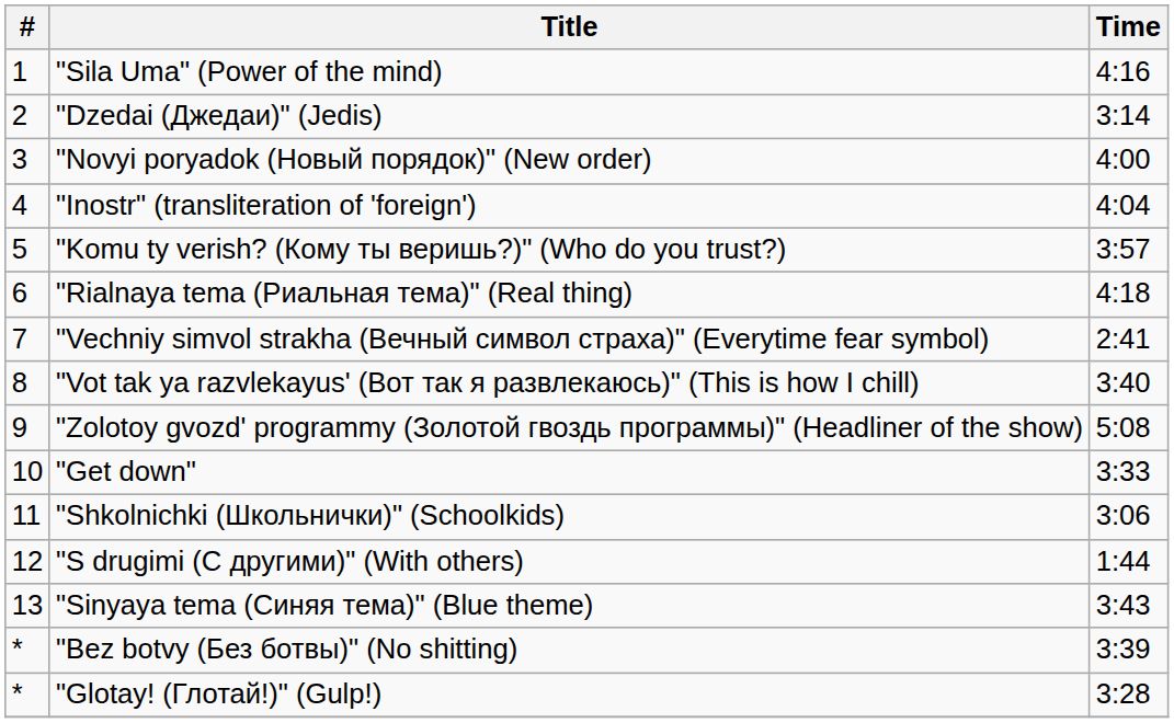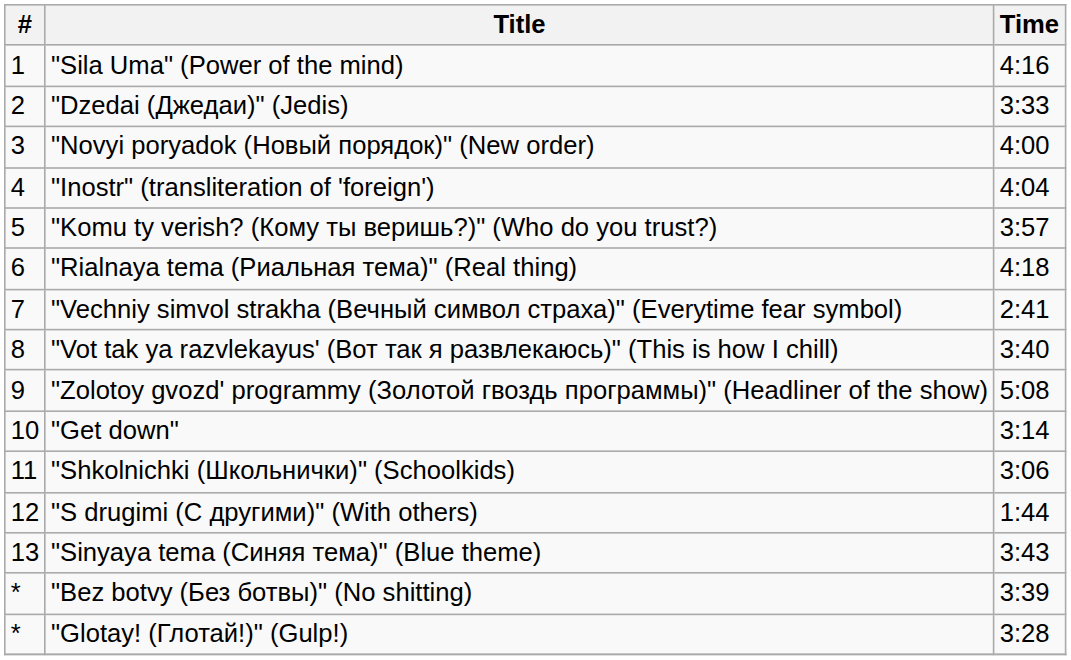"Dzedai (Джедаи)" (Jedis) | Time: 3:14 -> 3:33
"Get down" | Time: 3:33 -> 3:14
